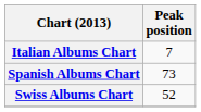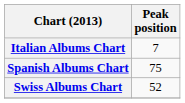Spanish Albums Chart | Peak position: 73 -> 75
